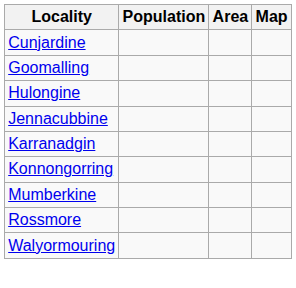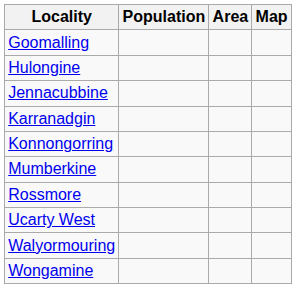- row: Cunjardine
+ row: Ucarty West
+ row: Wongamine
